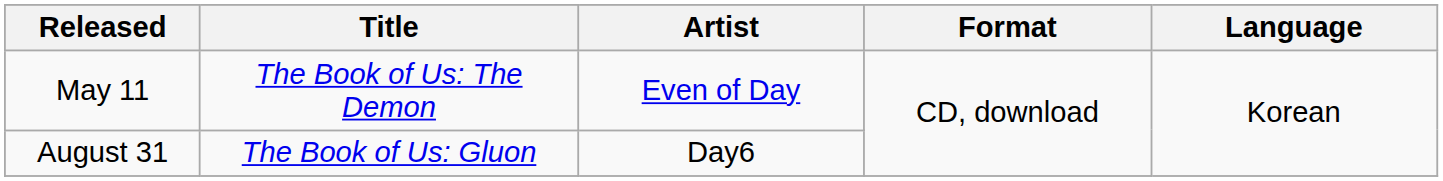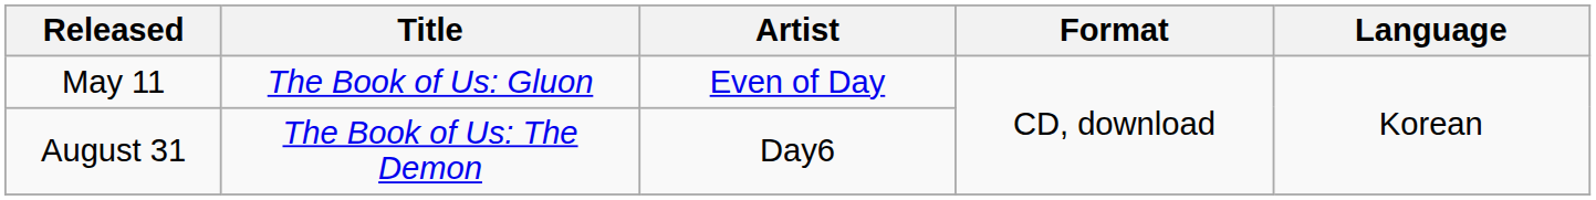May 11 | Title: The Book of Us: The Demon -> The Book of Us: Gluon
August 31 | Title: The Book of Us: Gluon -> The Book of Us: The Demon
